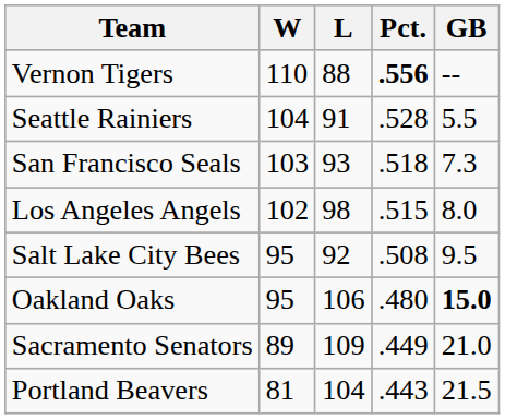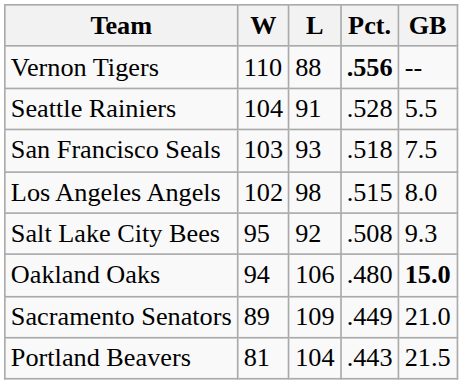San Francisco Seals | GB: 7.3 -> 7.5
Salt Lake City Bees | GB: 9.5 -> 9.3
Oakland Oaks | W: 95 -> 94
